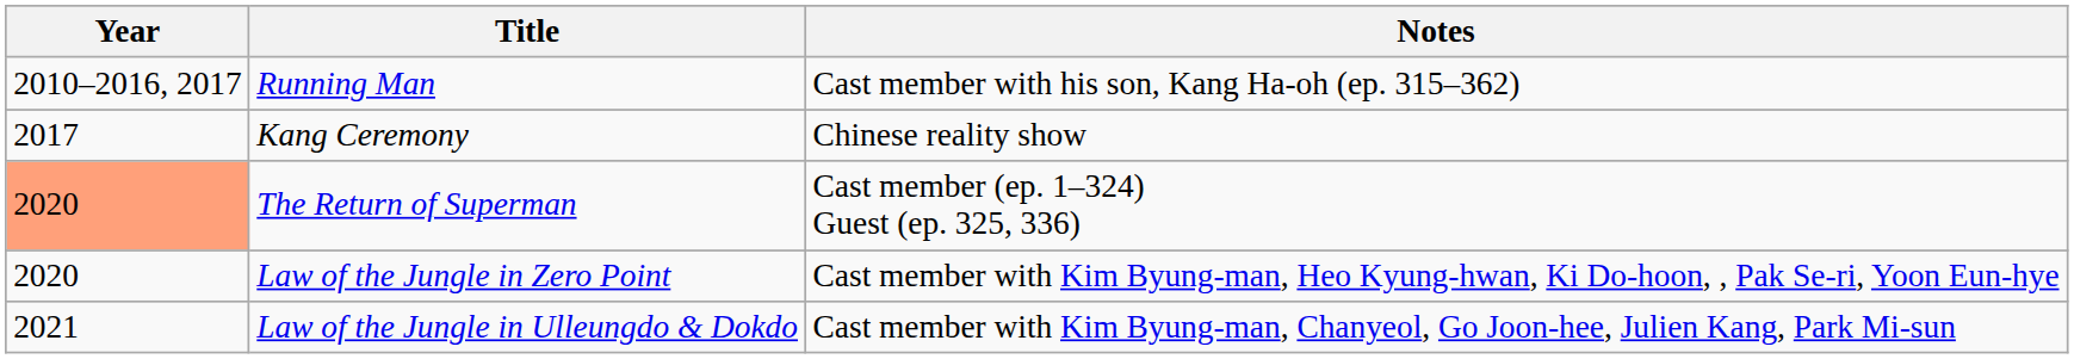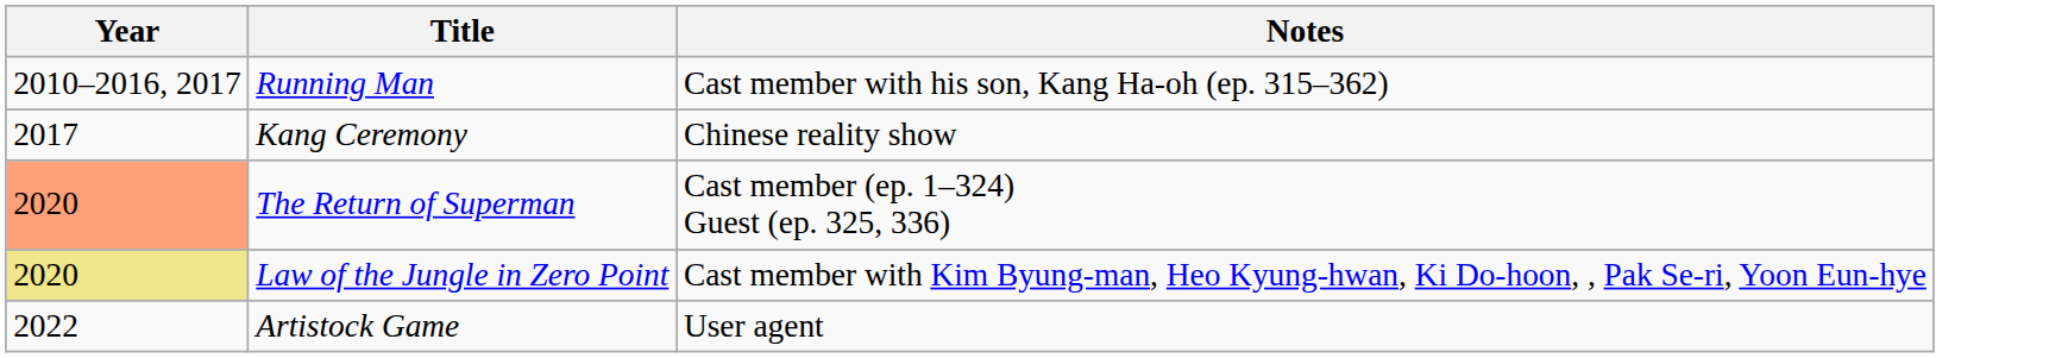Law of the Jungle in Zero Point | Year: no background -> khaki background
- row: 2021 | Law of the Jungle in Ulleungdo & Dokdo | Cast member with Kim Byung-man, Chanyeol, Go Joon-hee, Julien Kang, Park Mi-sun
+ row: 2022 | Artistock Game | User agent
